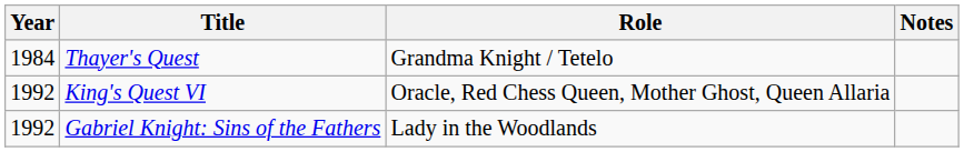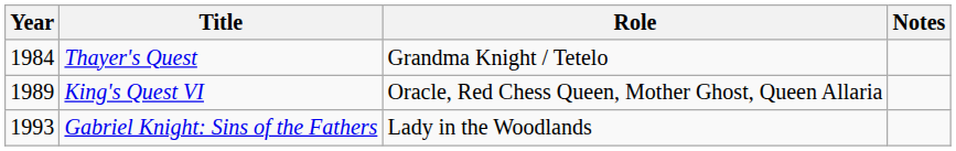King's Quest VI | Year: 1992 -> 1989
Gabriel Knight: Sins of the Fathers | Year: 1992 -> 1993
